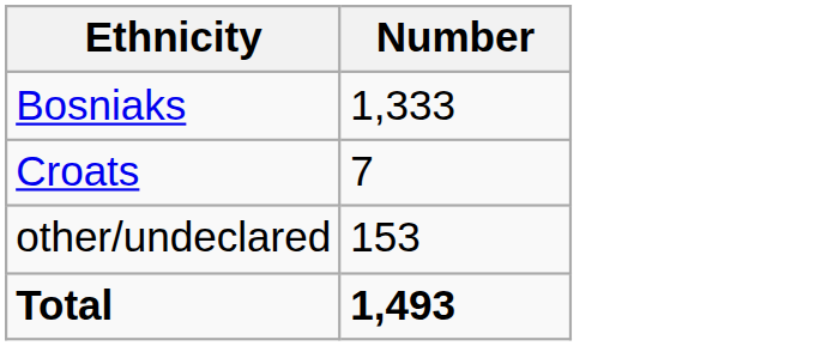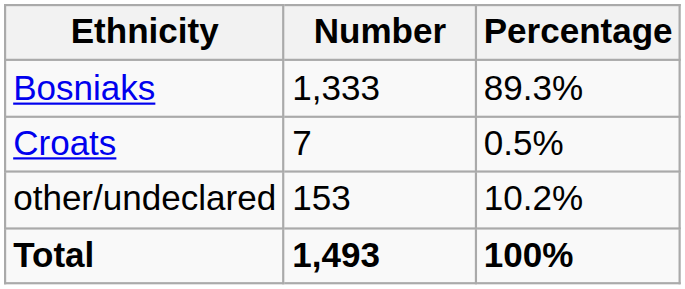+ column: Percentage | 89.3% | 0.5% | 10.2% | 100%
